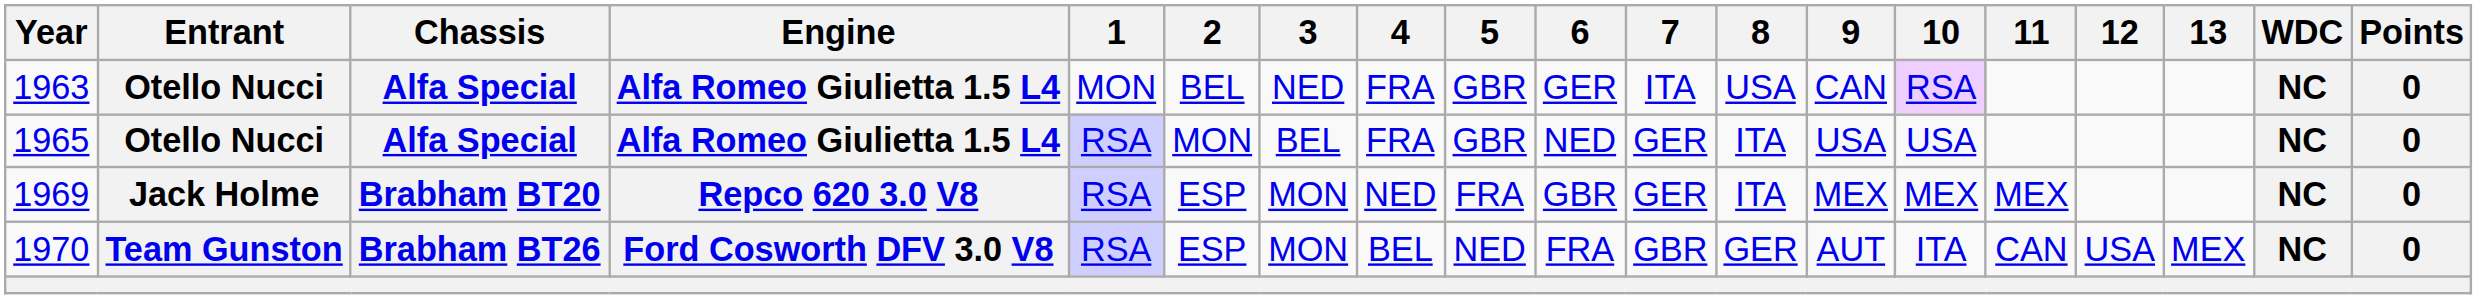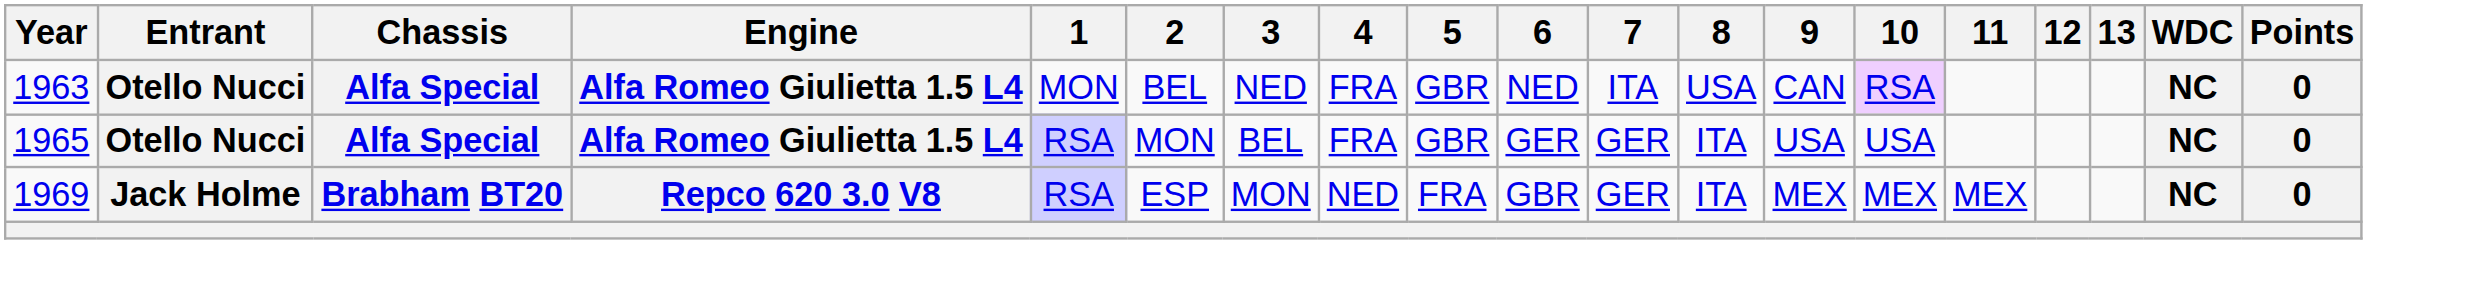1963 | 6: GER -> NED
1965 | 6: NED -> GER
- row: 1970 | Team Gunston | Brabham BT26 | Ford Cosworth DFV 3.0 V8 | RSA | ESP | MON | BEL | NED | FRA | GBR | GER | AUT | ITA | CAN | USA | MEX | NC | 0
